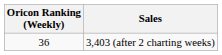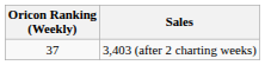3,403 (after 2 charting weeks) | Oricon Ranking (Weekly): 36 -> 37
